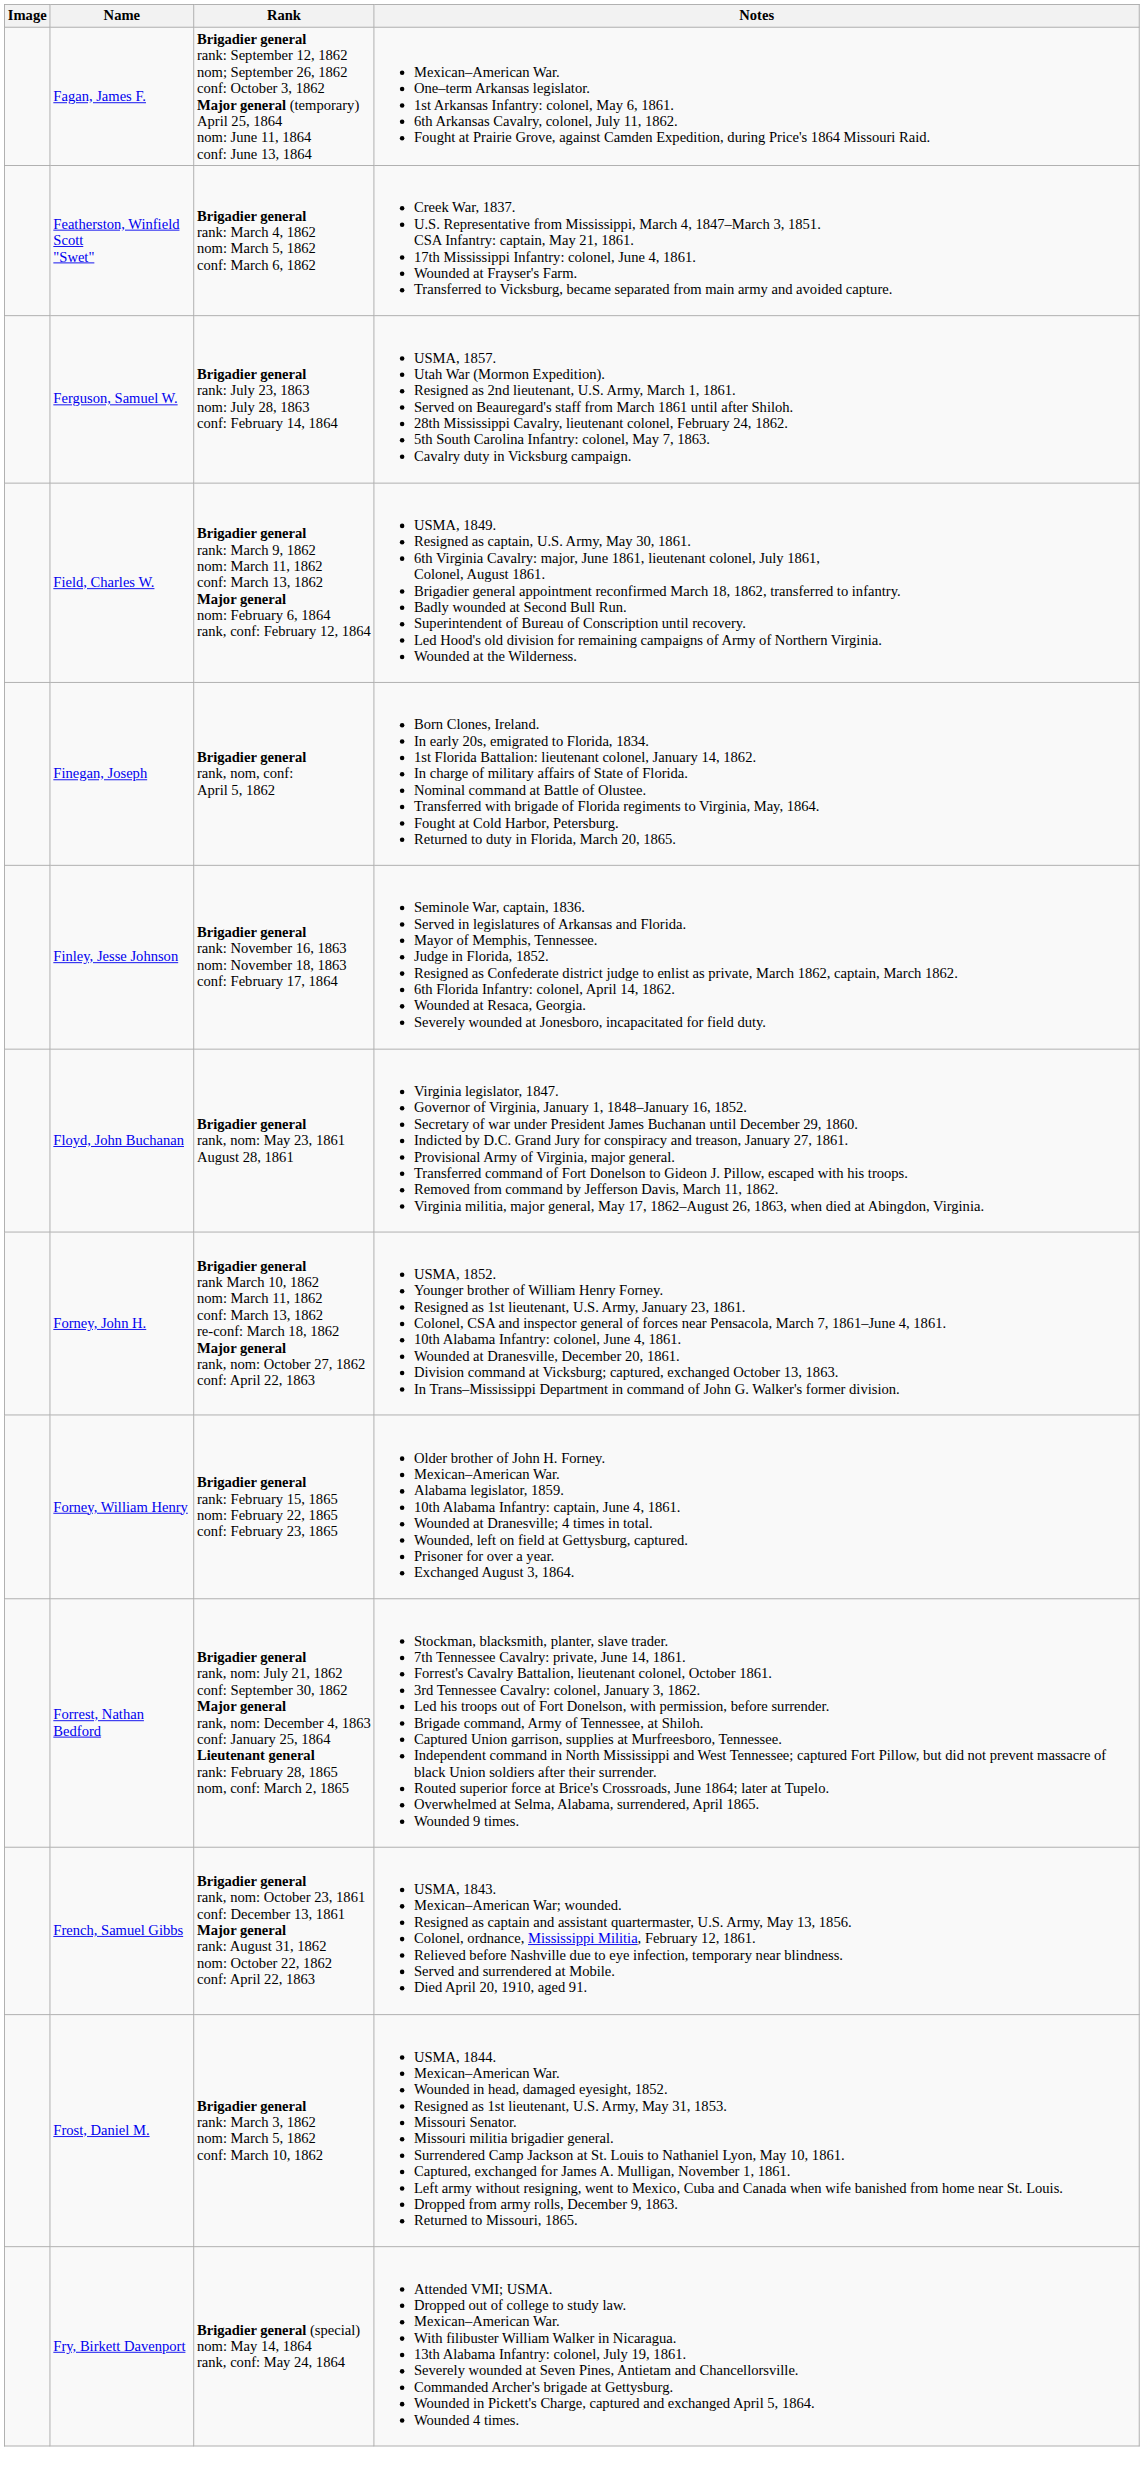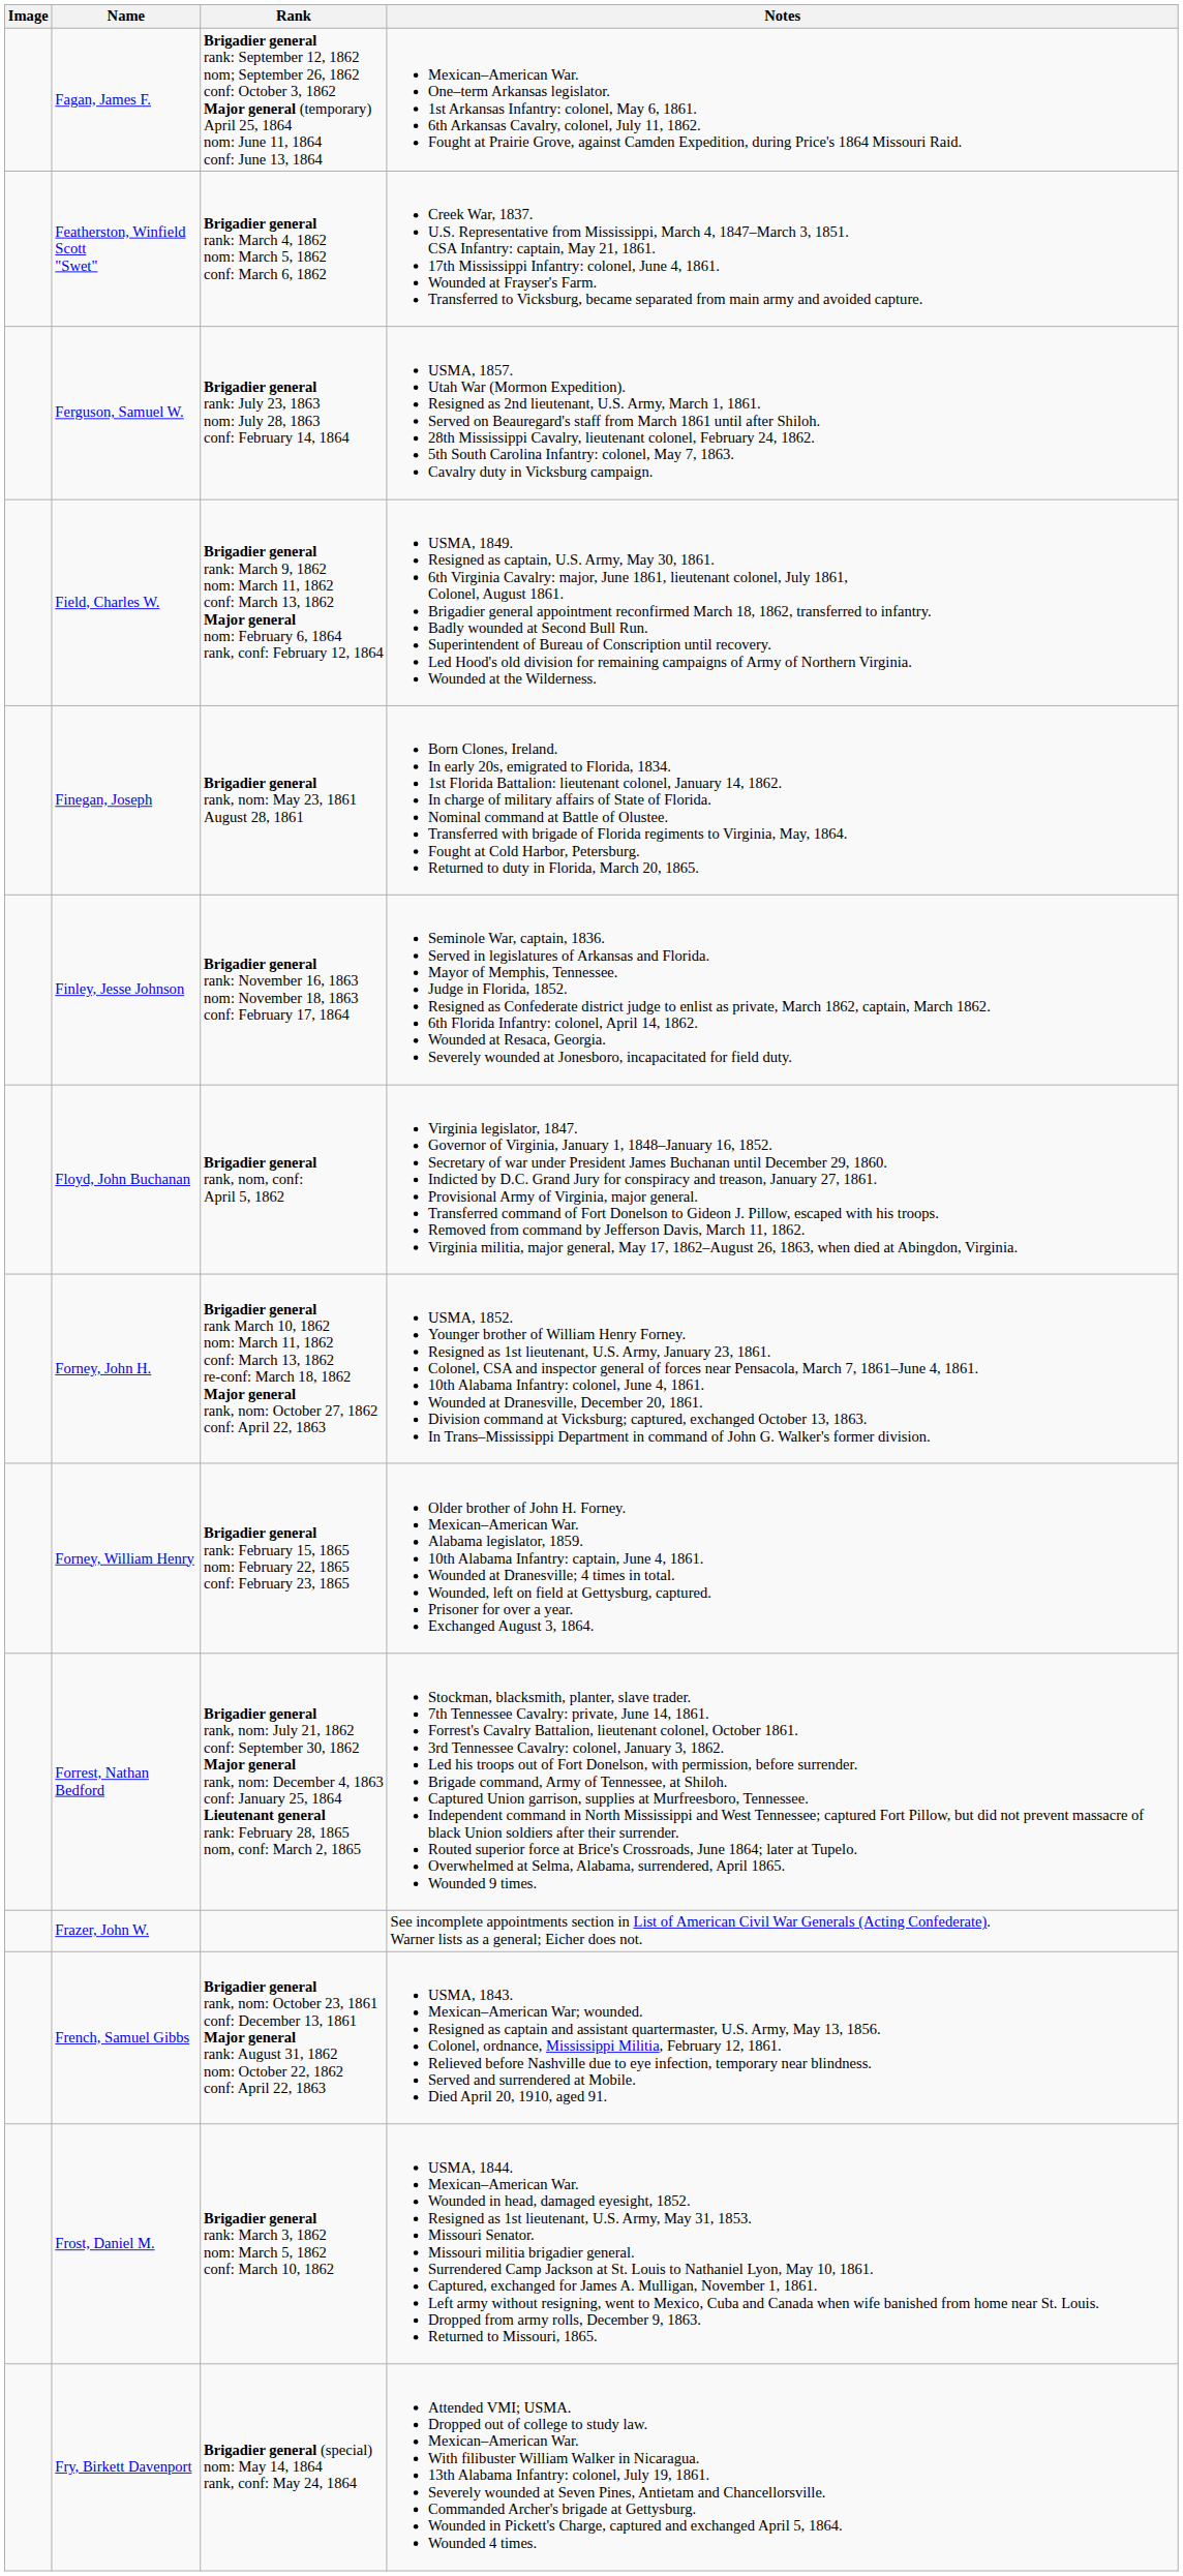Finegan, Joseph | Rank: Brigadier general rank, nom, conf: April 5, 1862 -> Brigadier general rank, nom: May 23, 1861 August 28, 1861
Floyd, John Buchanan | Rank: Brigadier general rank, nom: May 23, 1861 August 28, 1861 -> Brigadier general rank, nom, conf: April 5, 1862
+ row: Frazer, John W. | See incomplete appointments section in List of American Civil War Generals (Acting Confederate). Warner lists as a general; Eicher does not.
